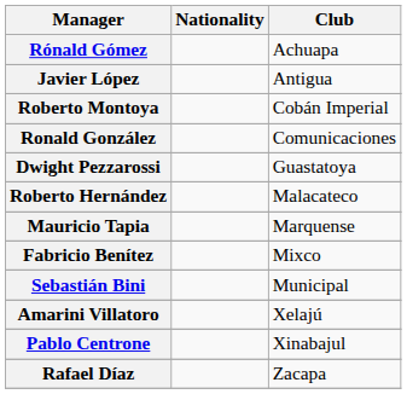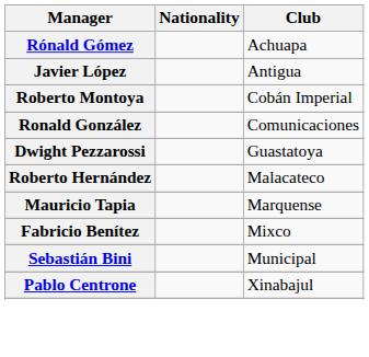- row: Amarini Villatoro | Xelajú
- row: Rafael Díaz | Zacapa
